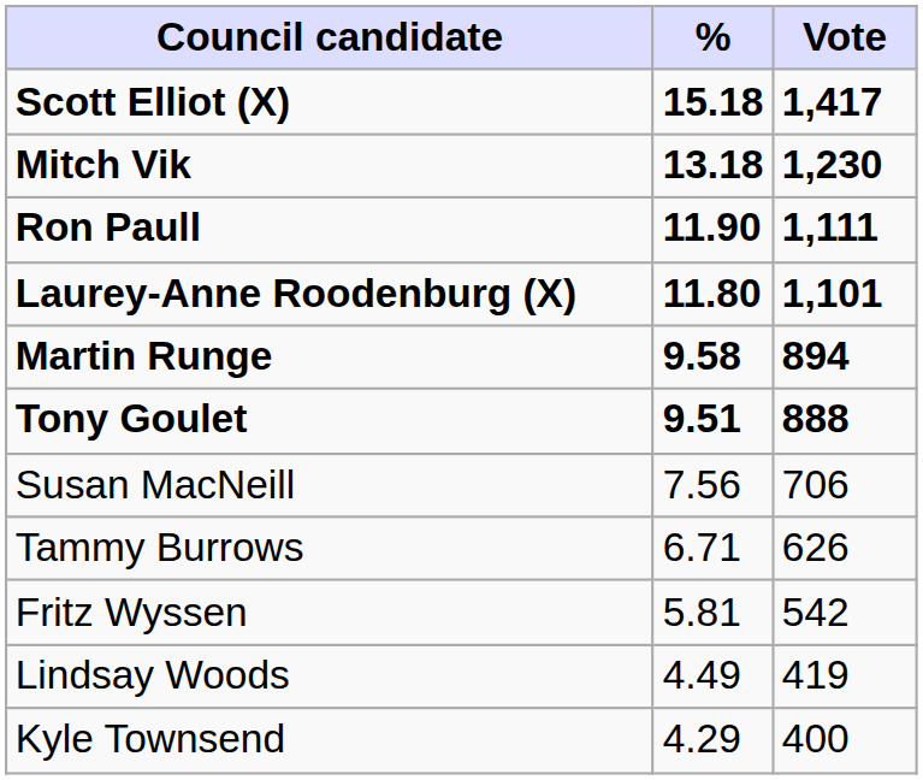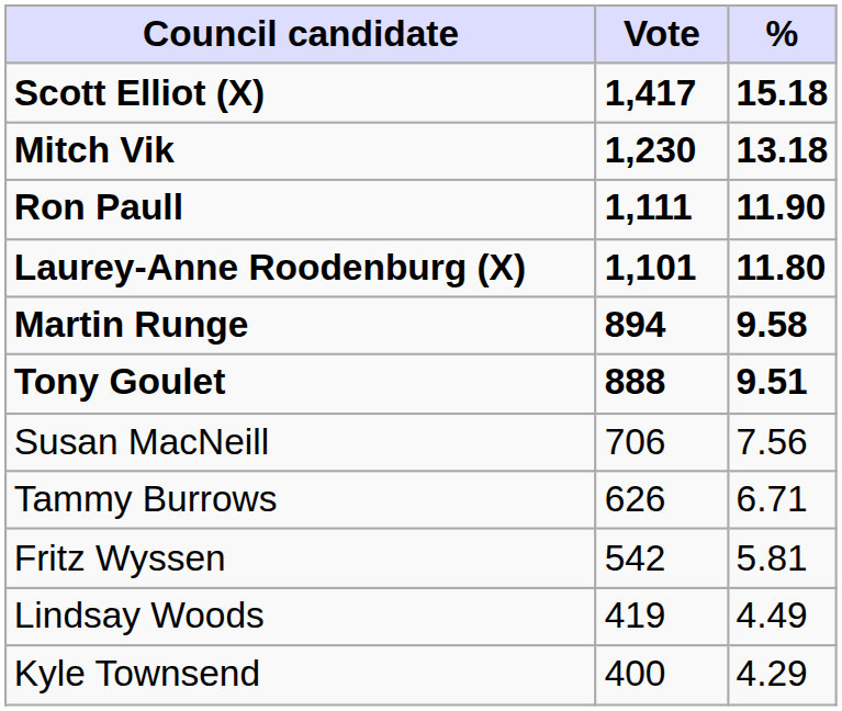columns swapped: Vote <-> %
